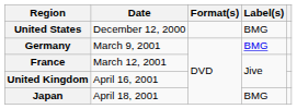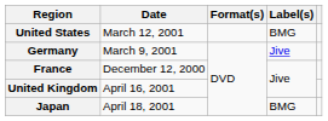United States | Date: December 12, 2000 -> March 12, 2001
Germany | Label(s): BMG -> Jive
France | Date: March 12, 2001 -> December 12, 2000
